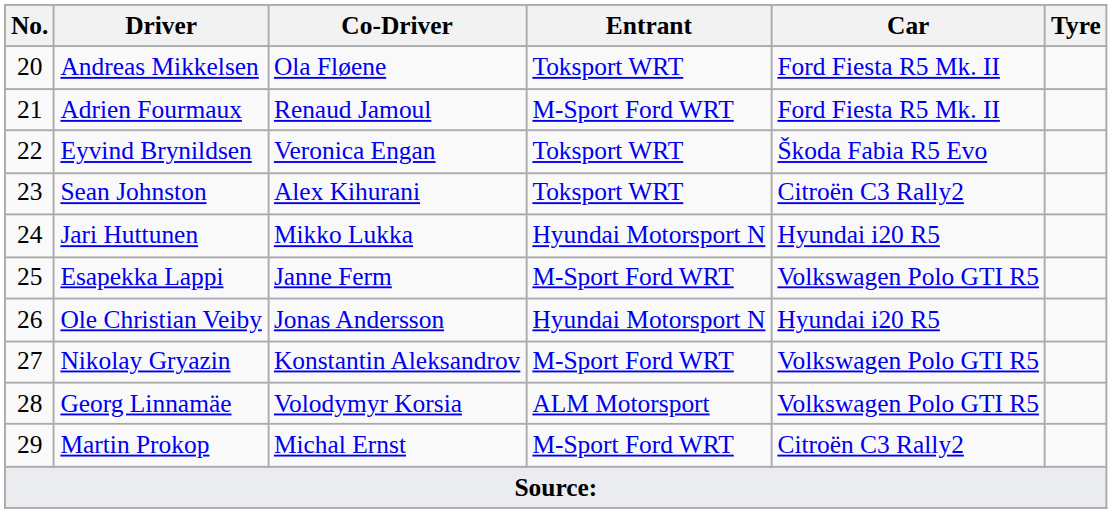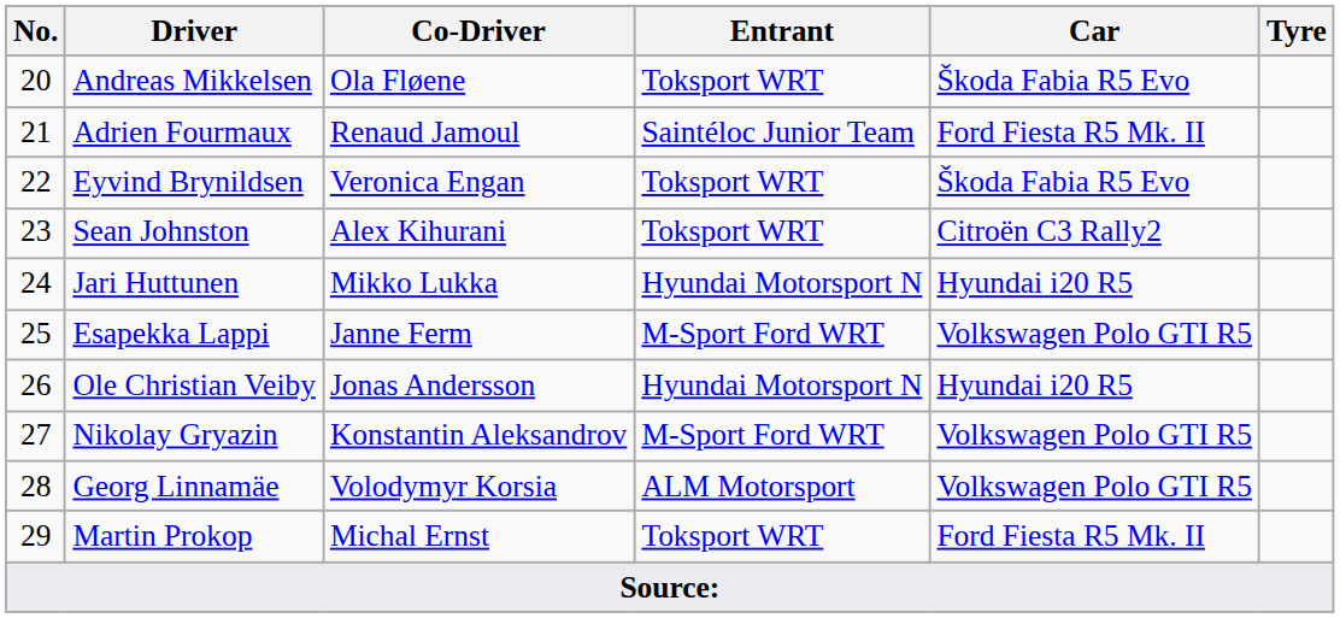Andreas Mikkelsen | Car: Ford Fiesta R5 Mk. II -> Škoda Fabia R5 Evo
Adrien Fourmaux | Entrant: M-Sport Ford WRT -> Saintéloc Junior Team
Martin Prokop | Entrant: M-Sport Ford WRT -> Toksport WRT
Martin Prokop | Car: Citroën C3 Rally2 -> Ford Fiesta R5 Mk. II
